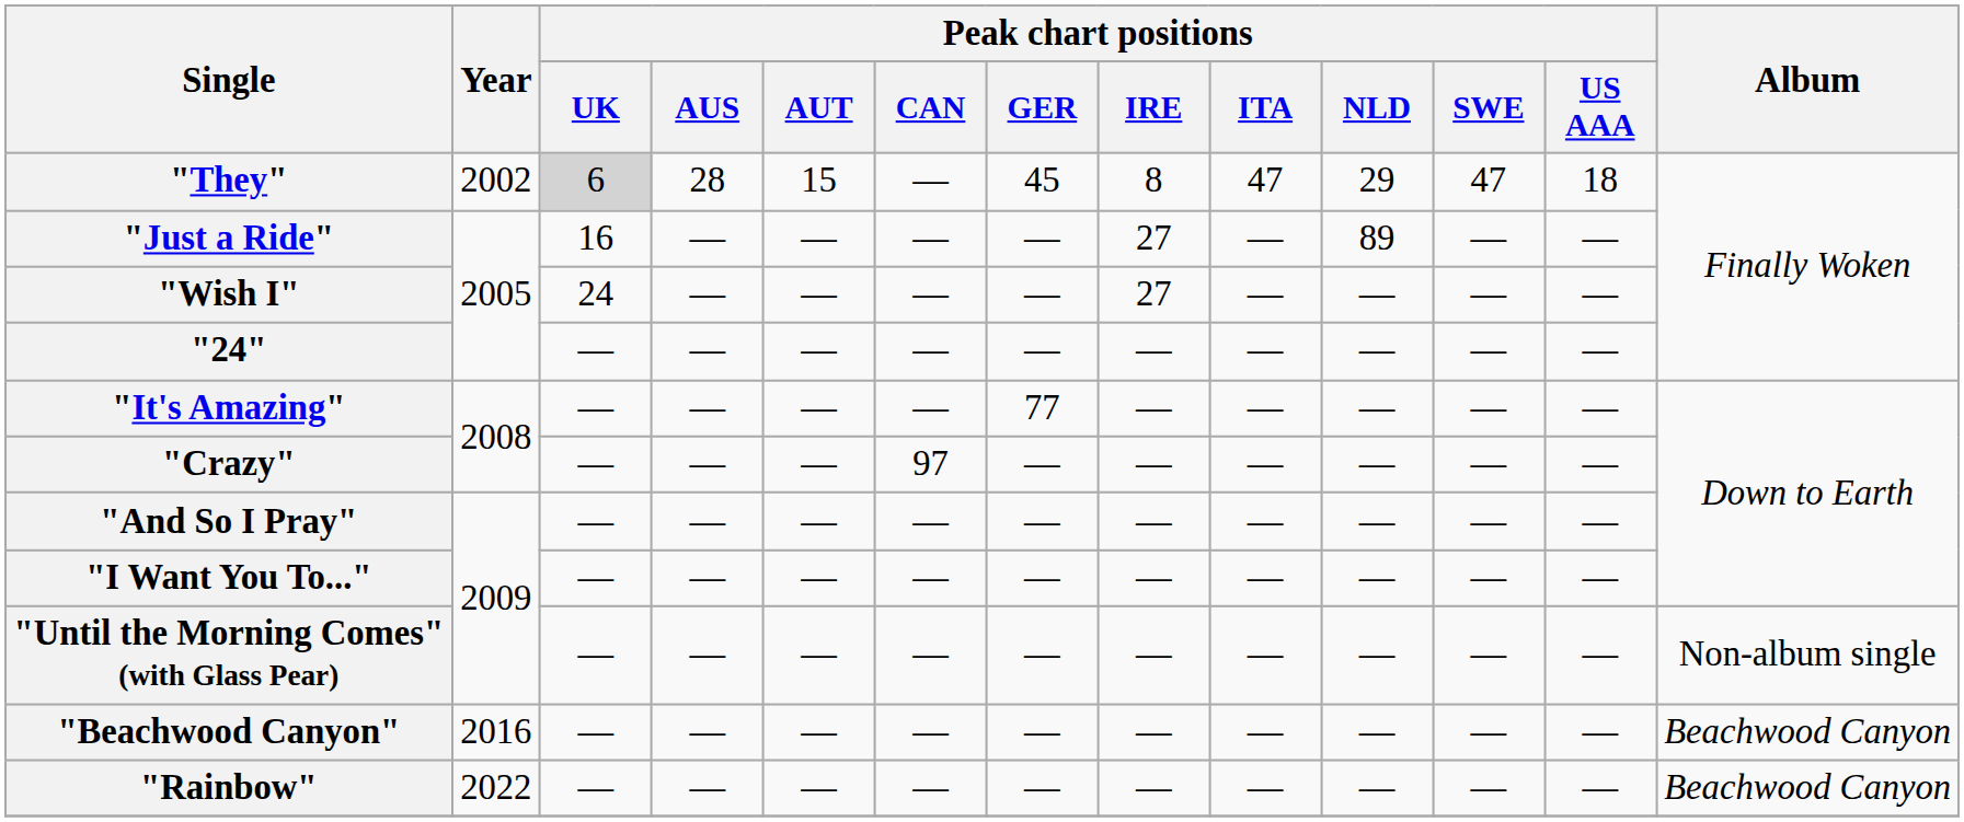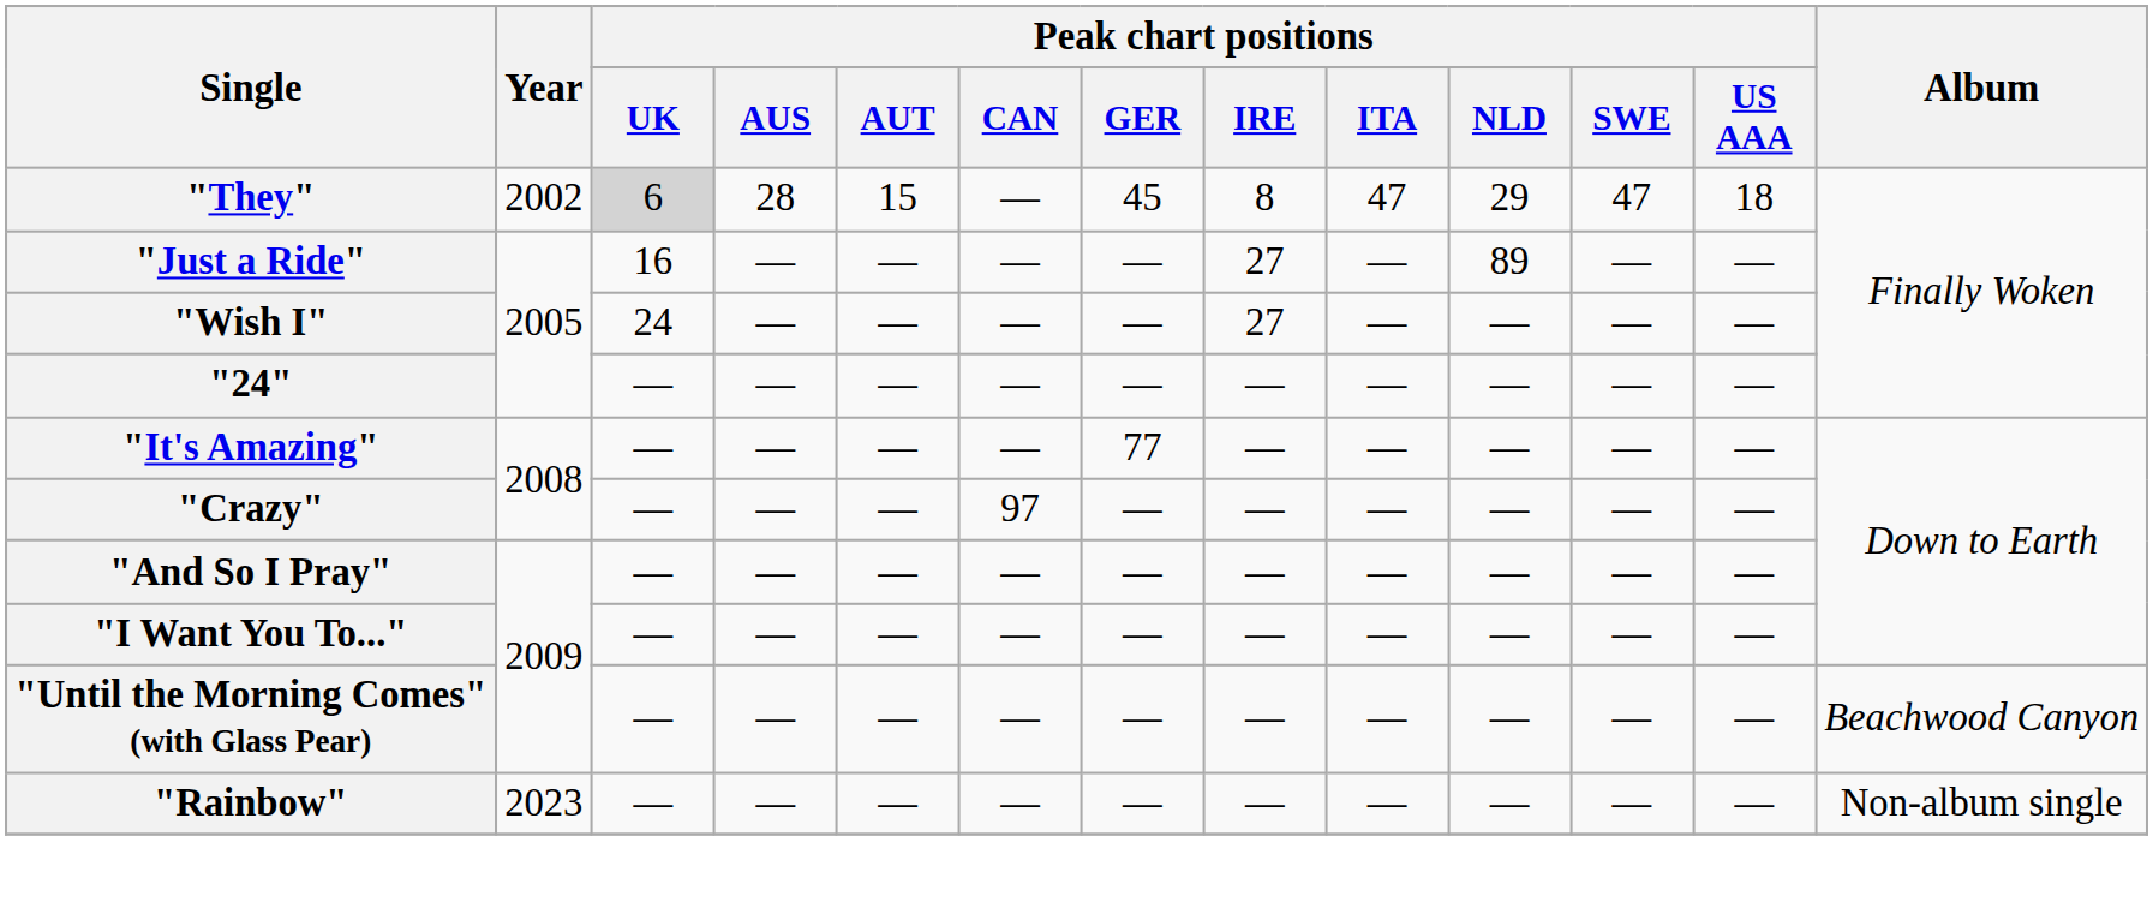"Until the Morning Comes" (with Glass Pear) | Album: Non-album single -> Beachwood Canyon
- row: "Beachwood Canyon" | 2016 | — | — | — | — | — | — | — | — | — | — | Beachwood Canyon
"Rainbow" | Year: 2022 -> 2023
"Rainbow" | Album: Beachwood Canyon -> Non-album single
